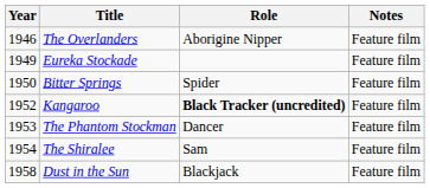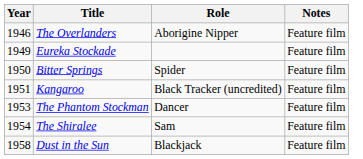Kangaroo | Year: 1952 -> 1951
Kangaroo | Role: bold -> normal
